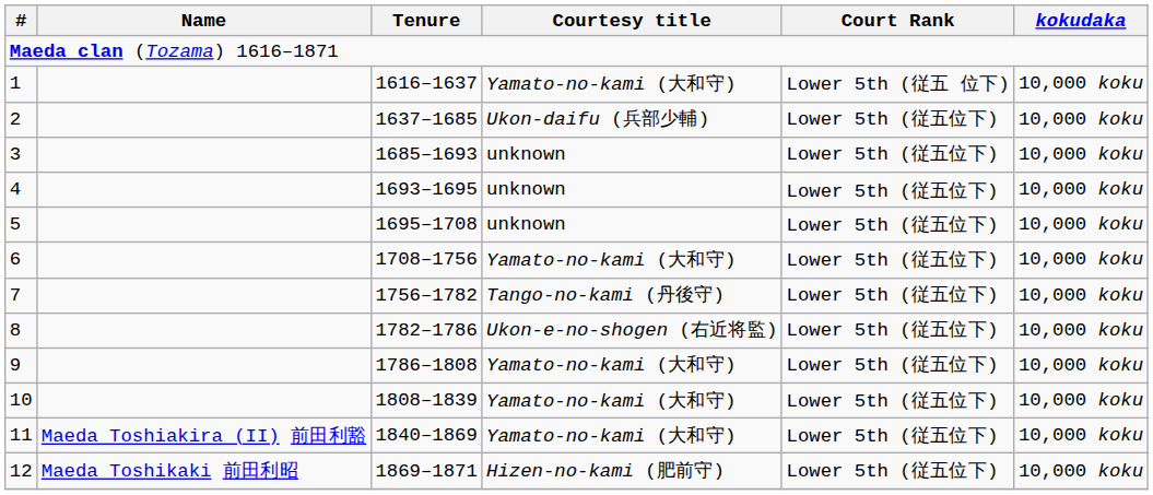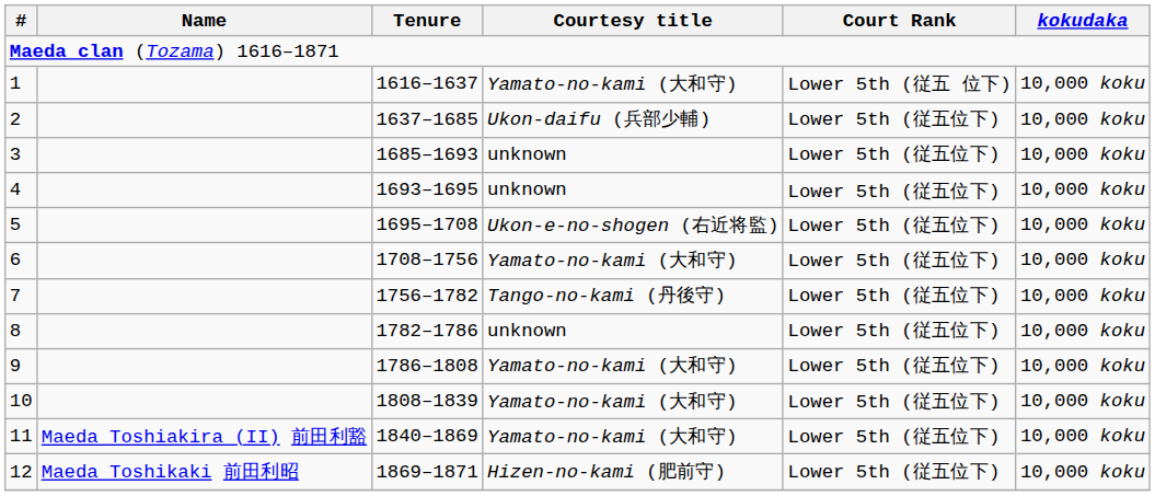5 | Courtesy title: unknown -> Ukon-e-no-shogen (右近将監)
8 | Courtesy title: Ukon-e-no-shogen (右近将監) -> unknown
